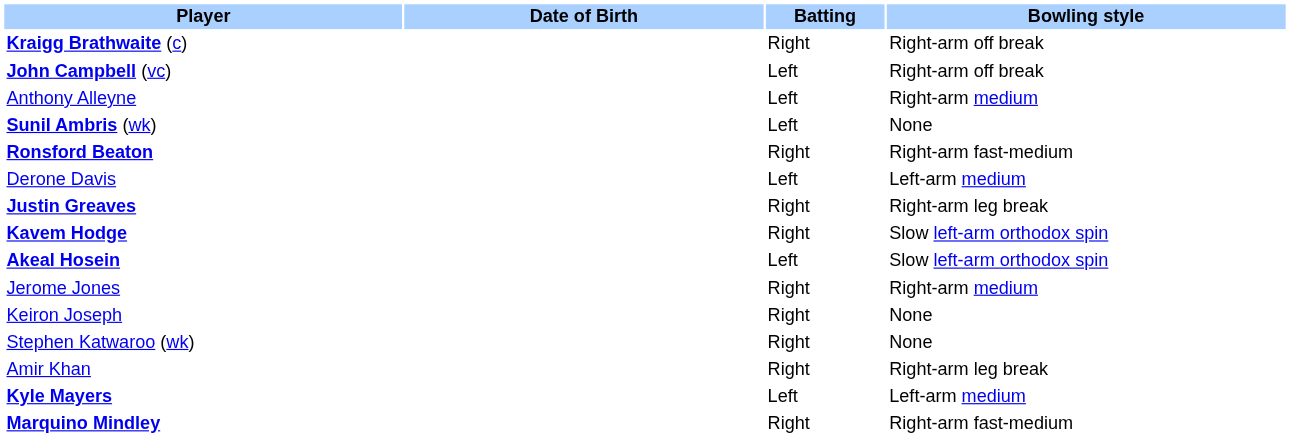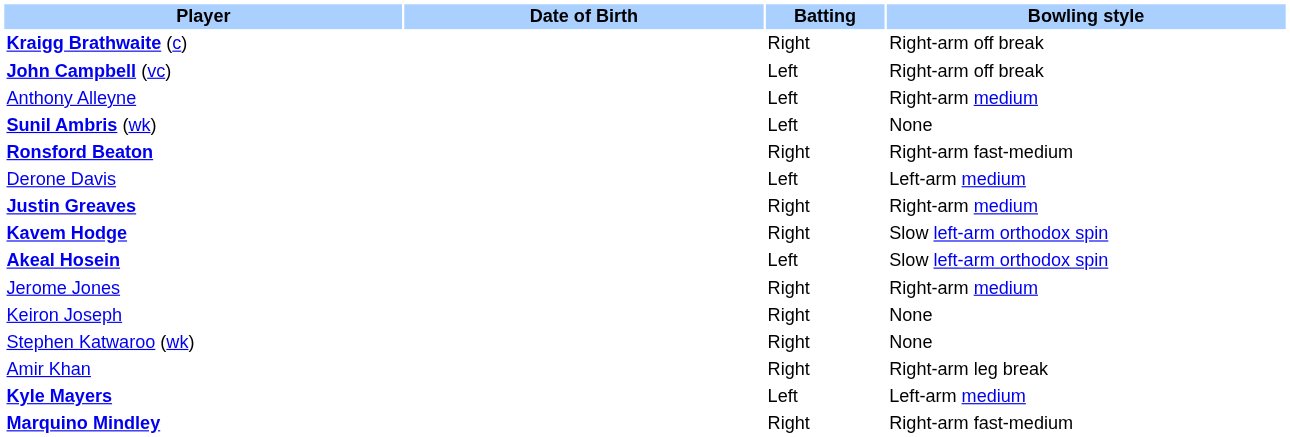Justin Greaves | Bowling style: Right-arm leg break -> Right-arm medium
